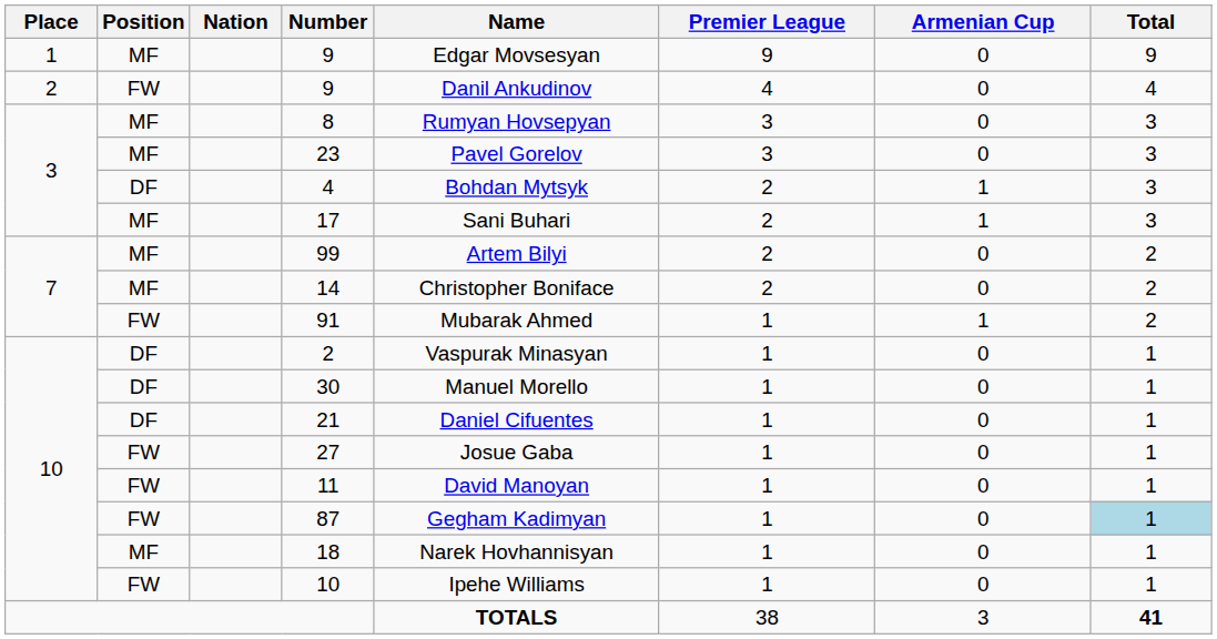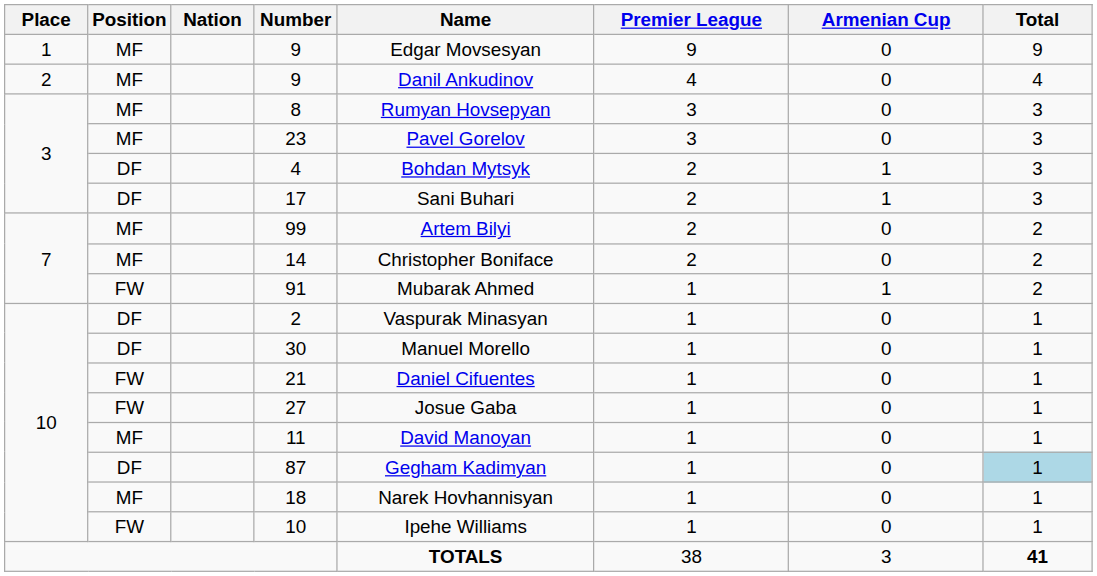2 / 9 | Position: FW -> MF
17 | Position: MF -> DF
21 | Position: DF -> FW
11 | Position: FW -> MF
87 | Position: FW -> DF
